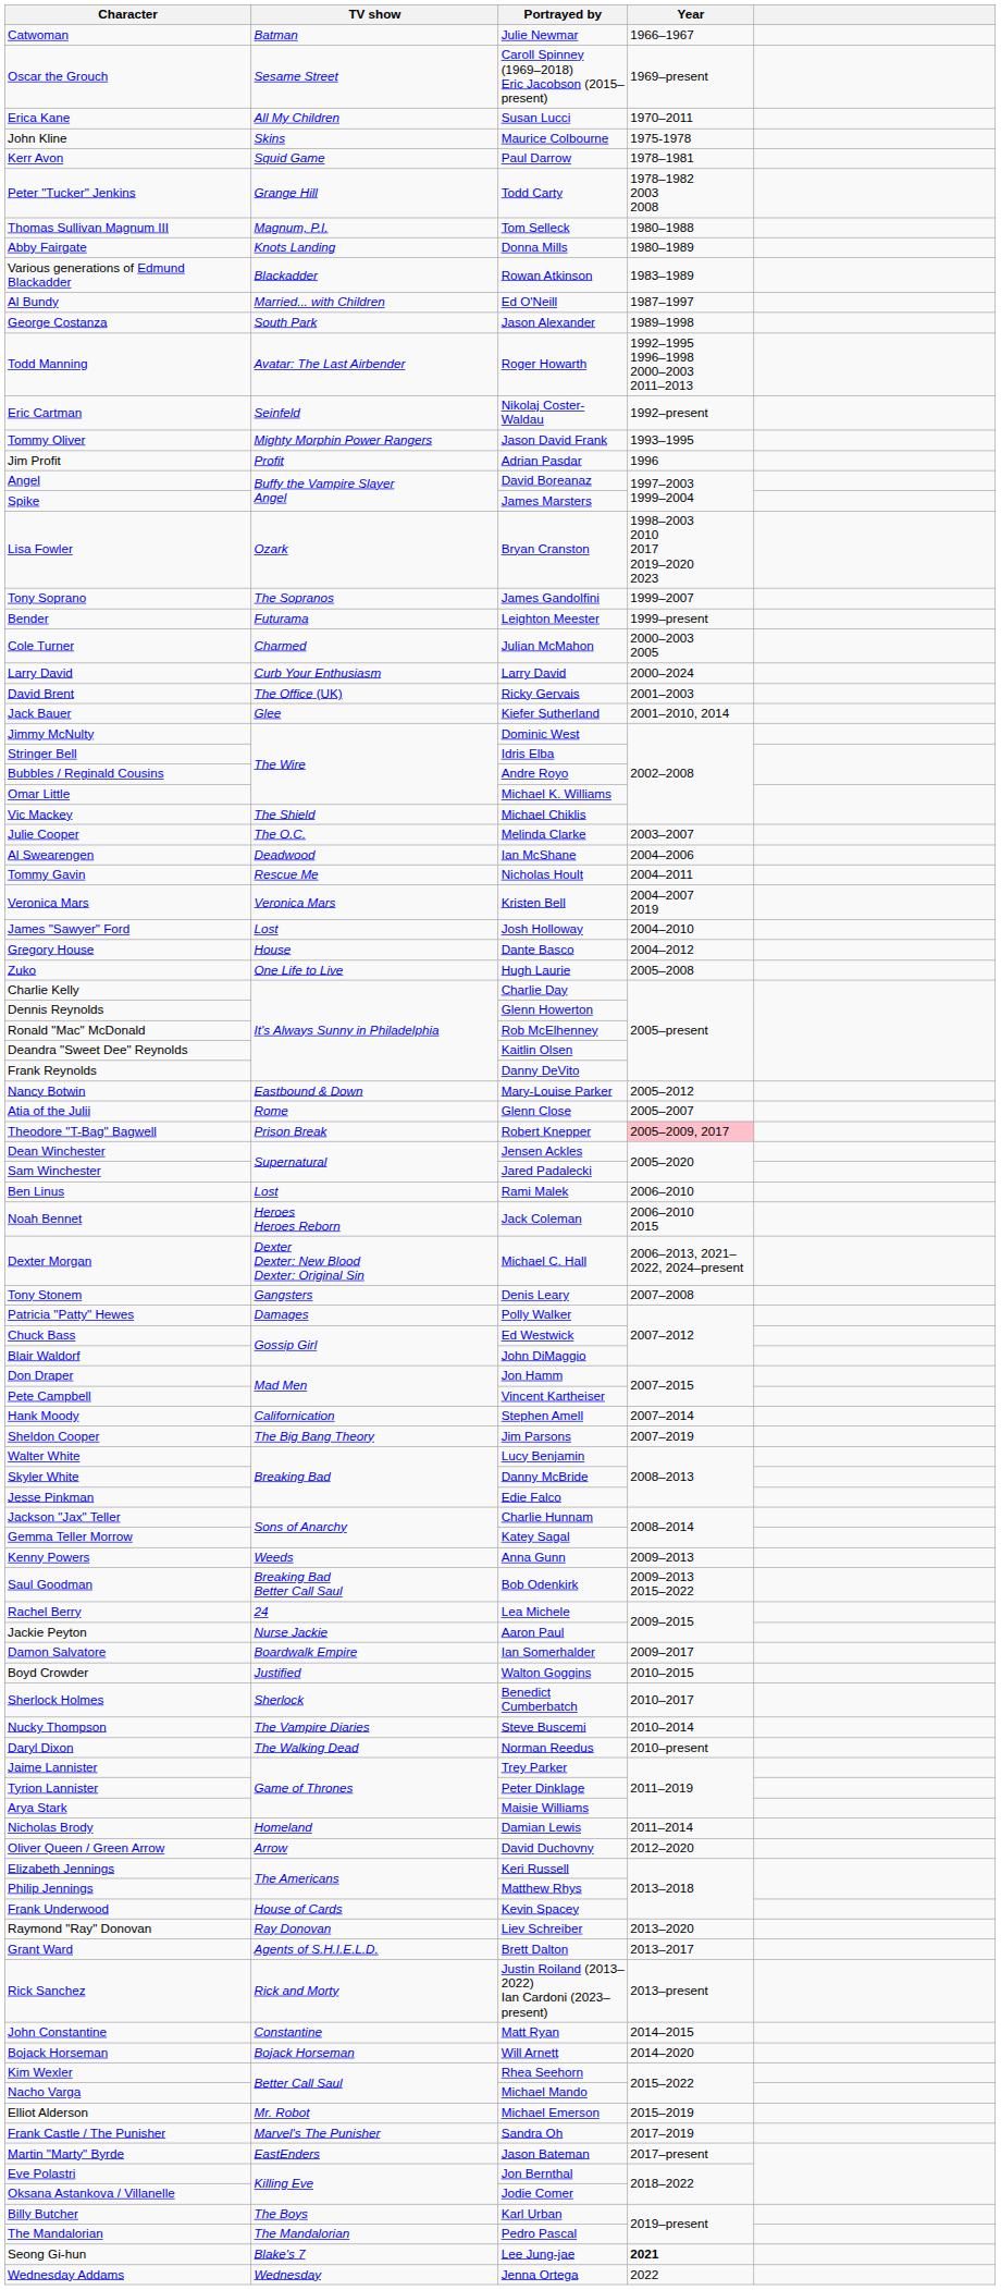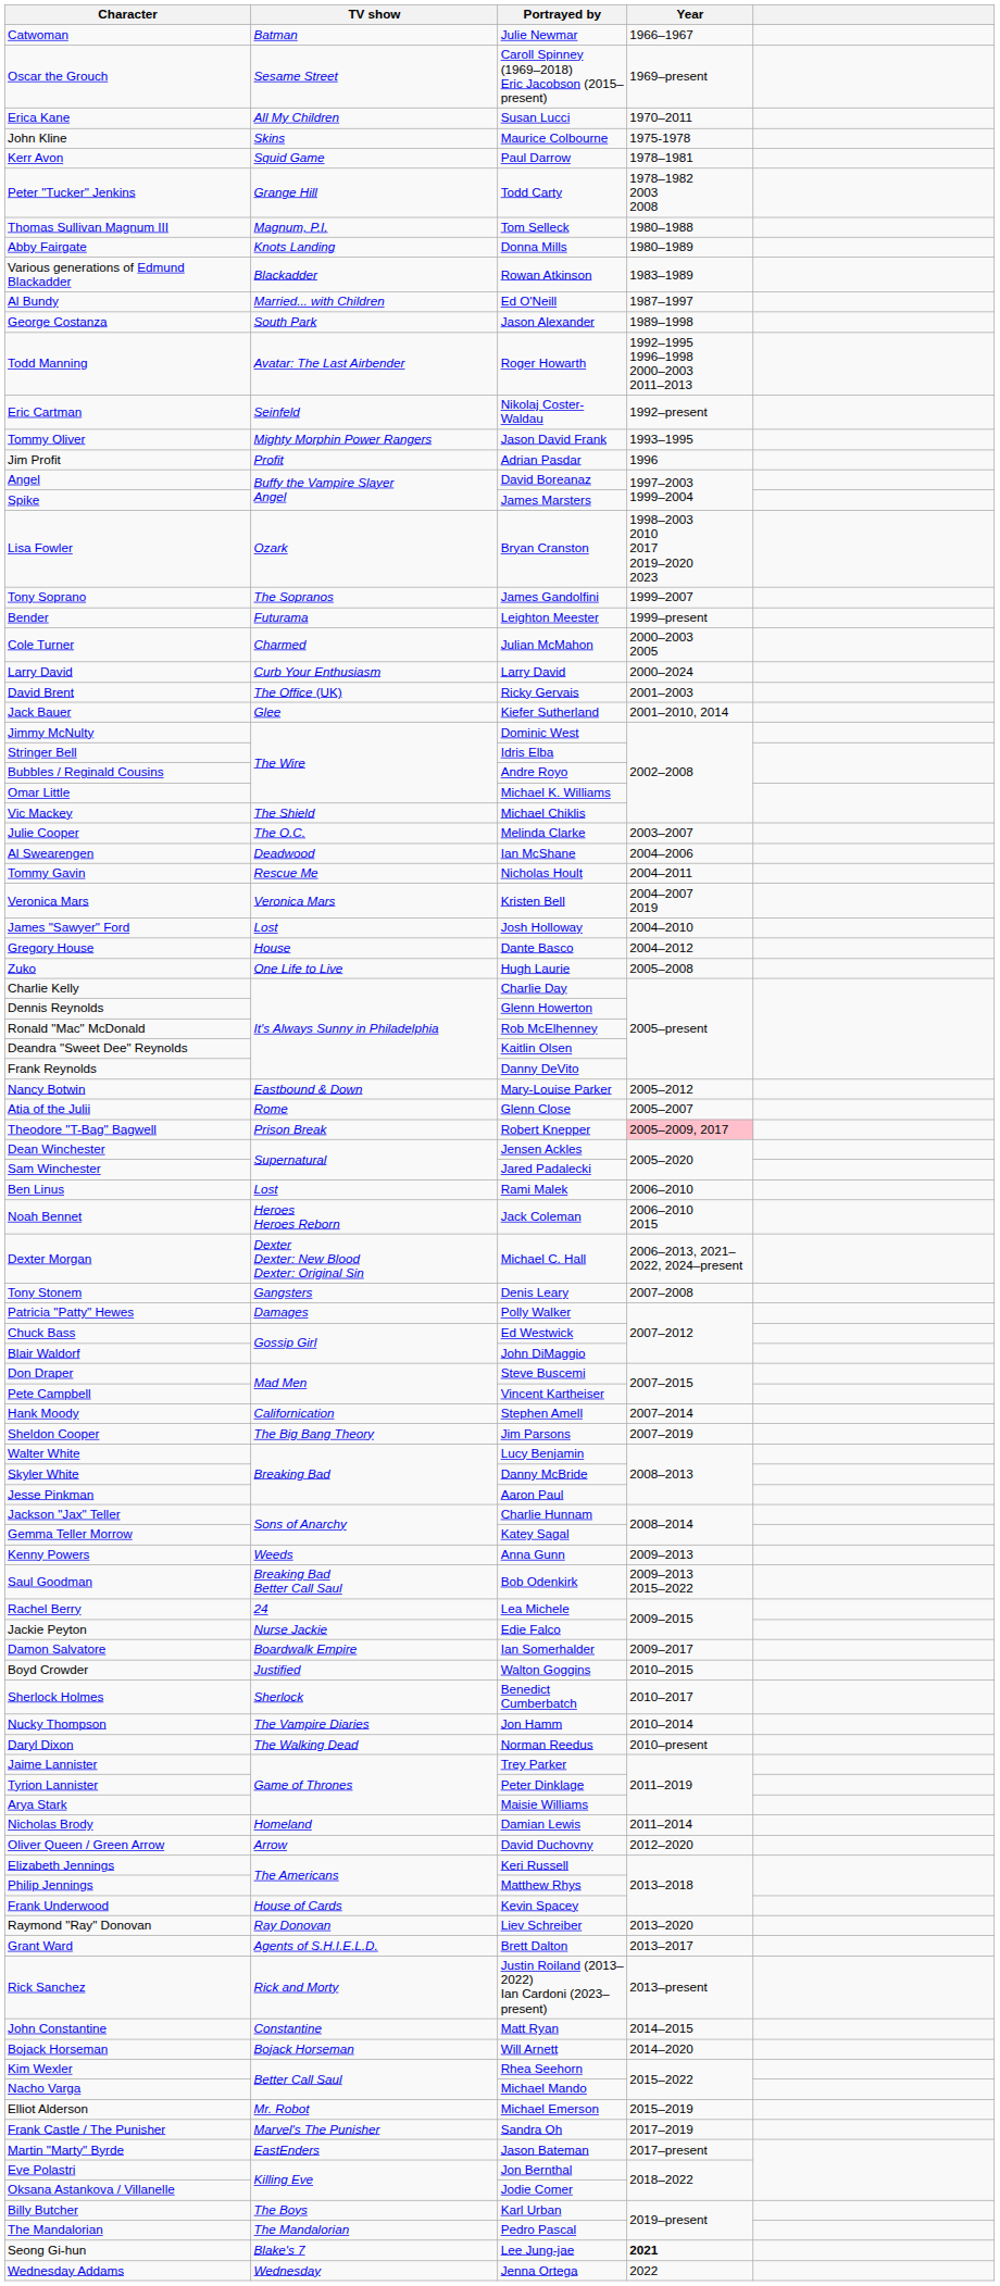Don Draper | Portrayed by: Jon Hamm -> Steve Buscemi
Jesse Pinkman | Portrayed by: Edie Falco -> Aaron Paul
Jackie Peyton | Portrayed by: Aaron Paul -> Edie Falco
Nucky Thompson | Portrayed by: Steve Buscemi -> Jon Hamm
